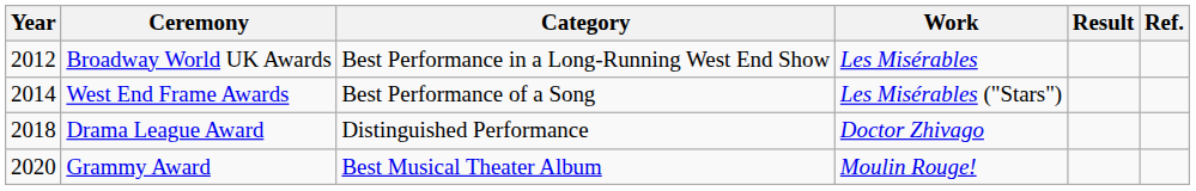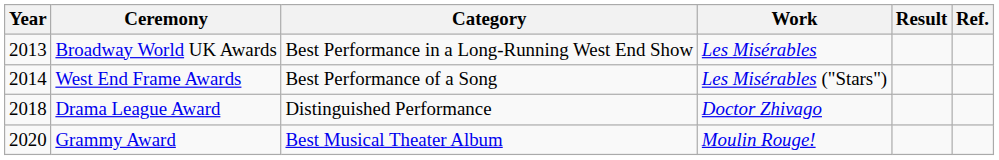Broadway World UK Awards | Year: 2012 -> 2013
